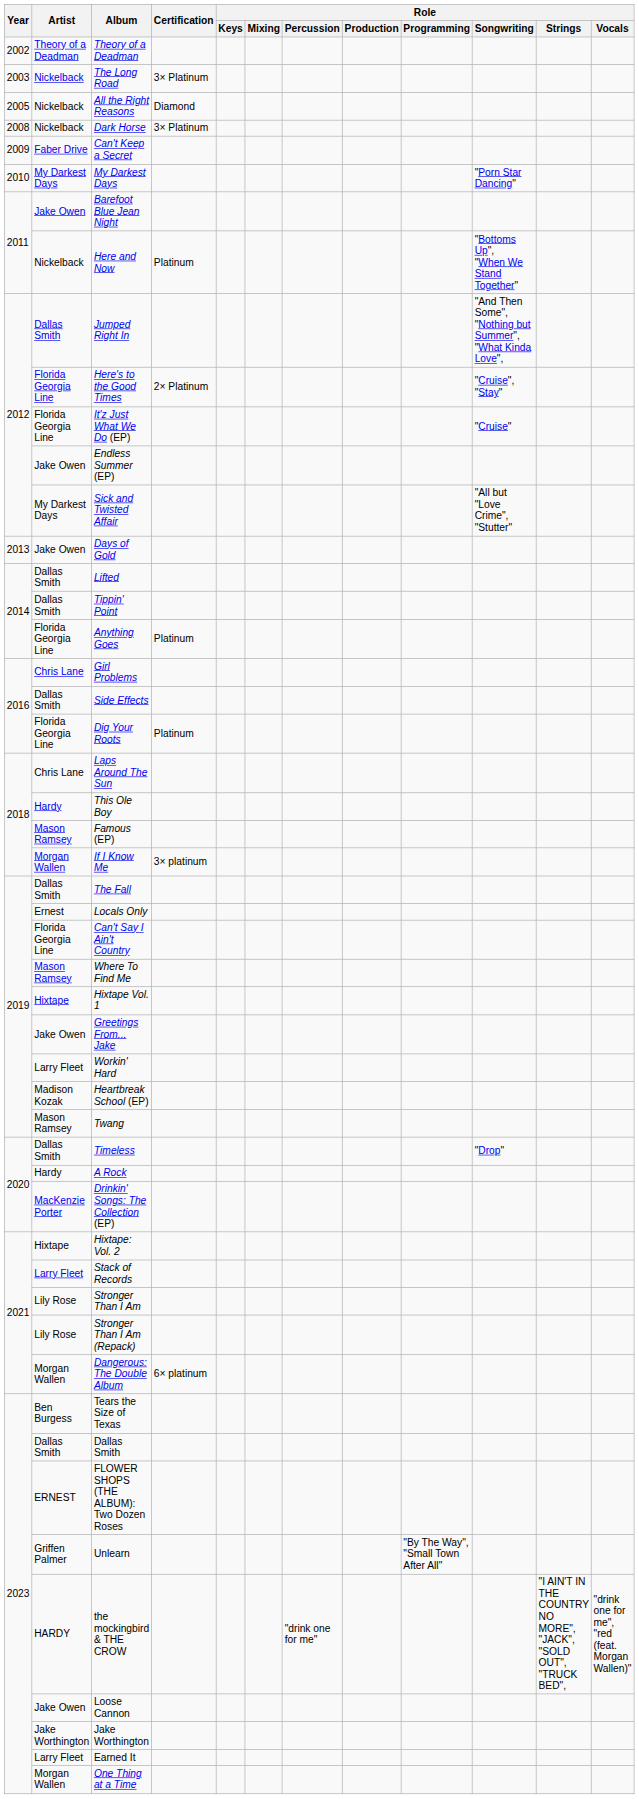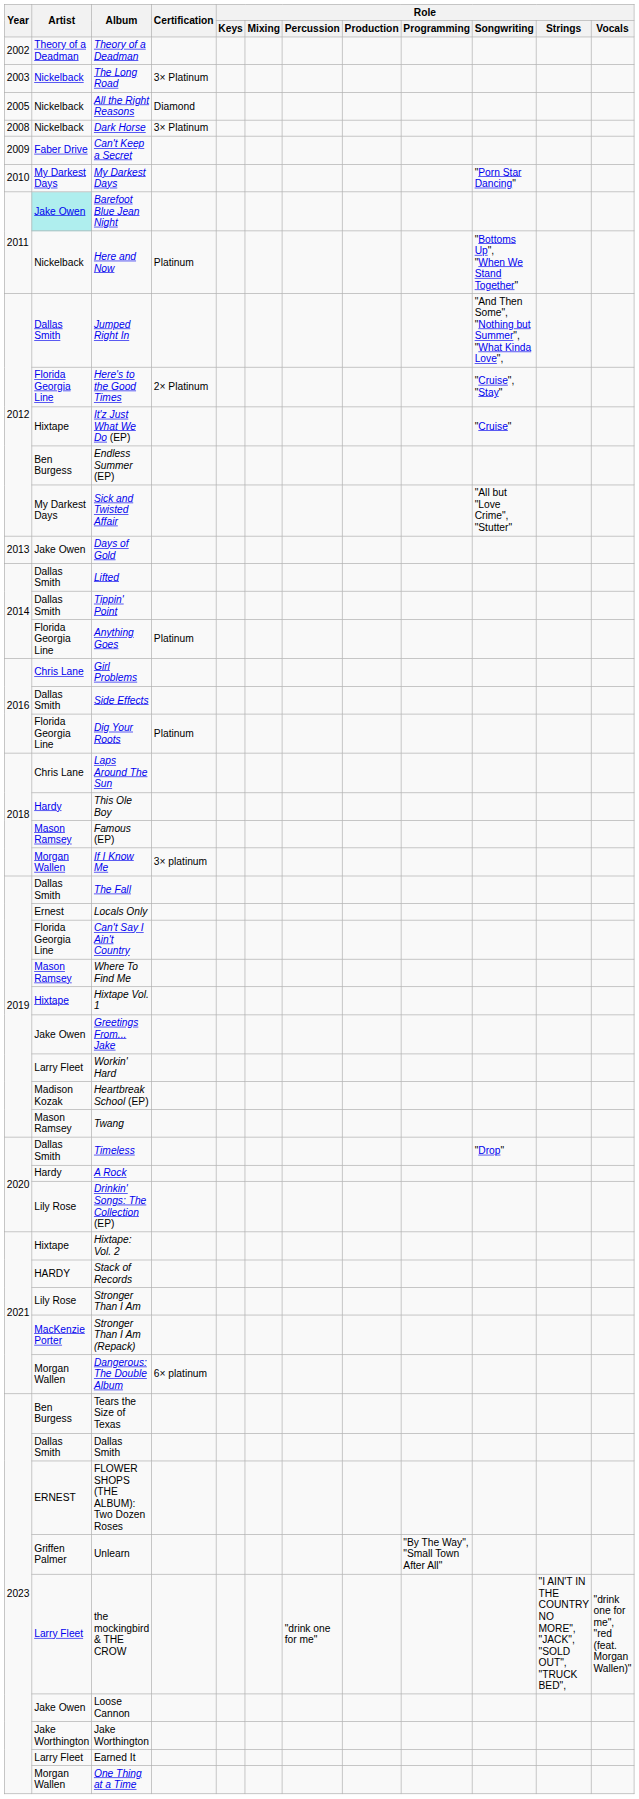Barefoot Blue Jean Night | Artist: no background -> paleturquoise background
It'z Just What We Do (EP) | Artist: Florida Georgia Line -> Hixtape
Endless Summer (EP) | Artist: Jake Owen -> Ben Burgess
Drinkin' Songs: The Collection (EP) | Artist: MacKenzie Porter -> Lily Rose
Stack of Records | Artist: Larry Fleet -> HARDY
Stronger Than I Am (Repack) | Artist: Lily Rose -> MacKenzie Porter
the mockingbird & THE CROW | Artist: HARDY -> Larry Fleet
